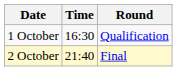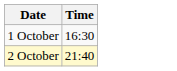- column: Round | Qualification | Final
